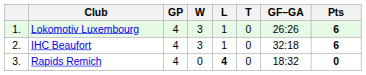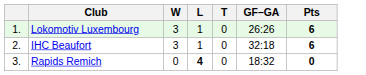- column: GP | 4 | 4 | 4
